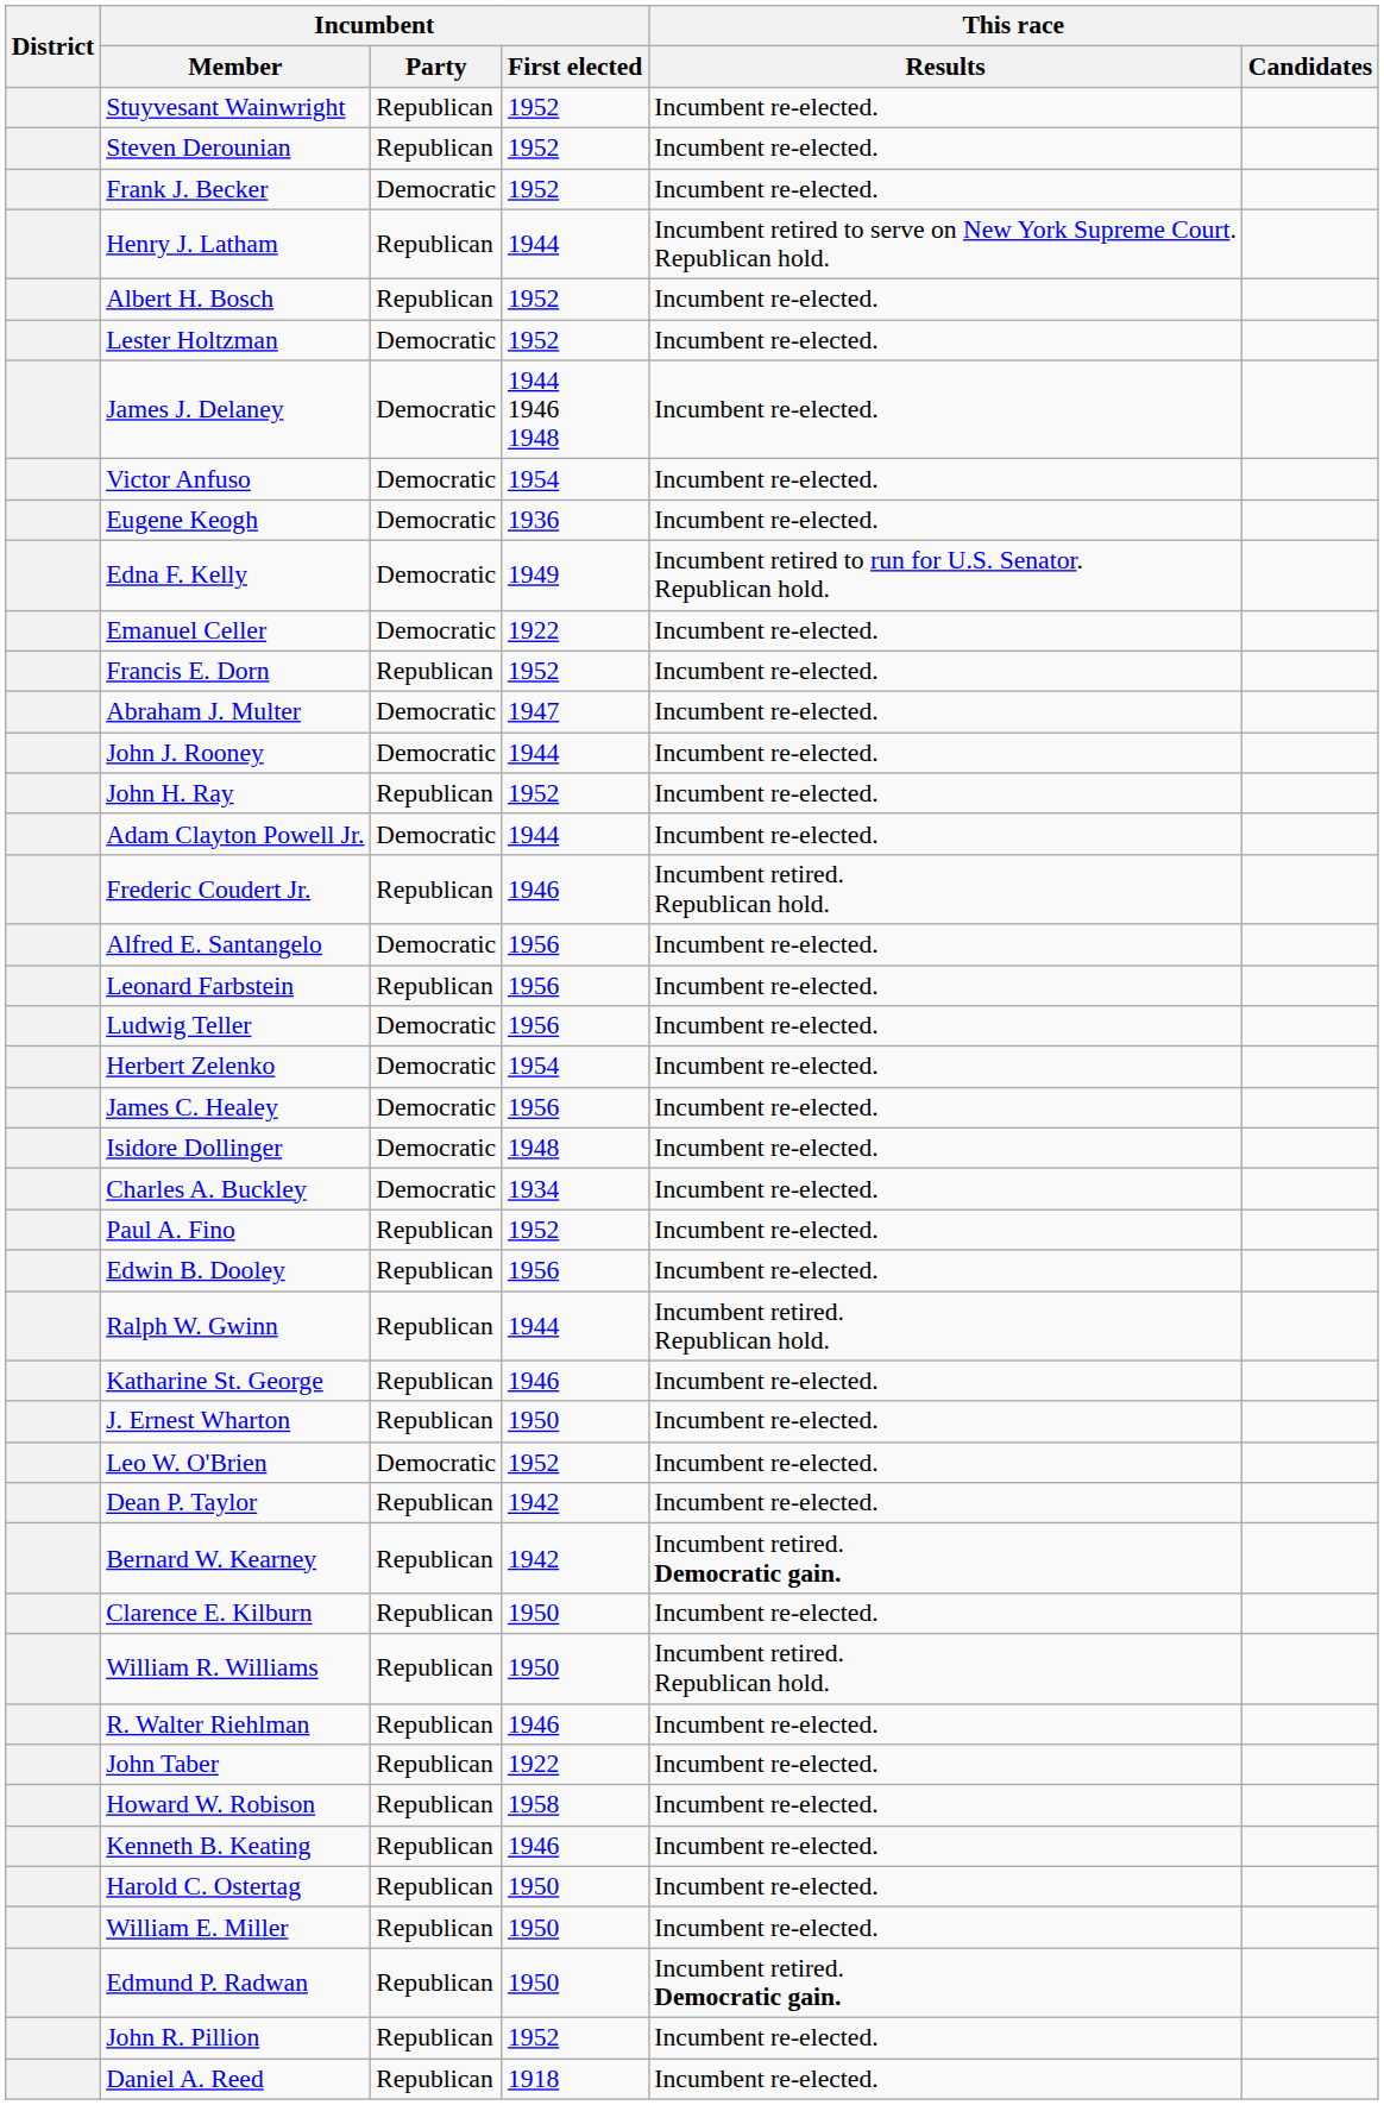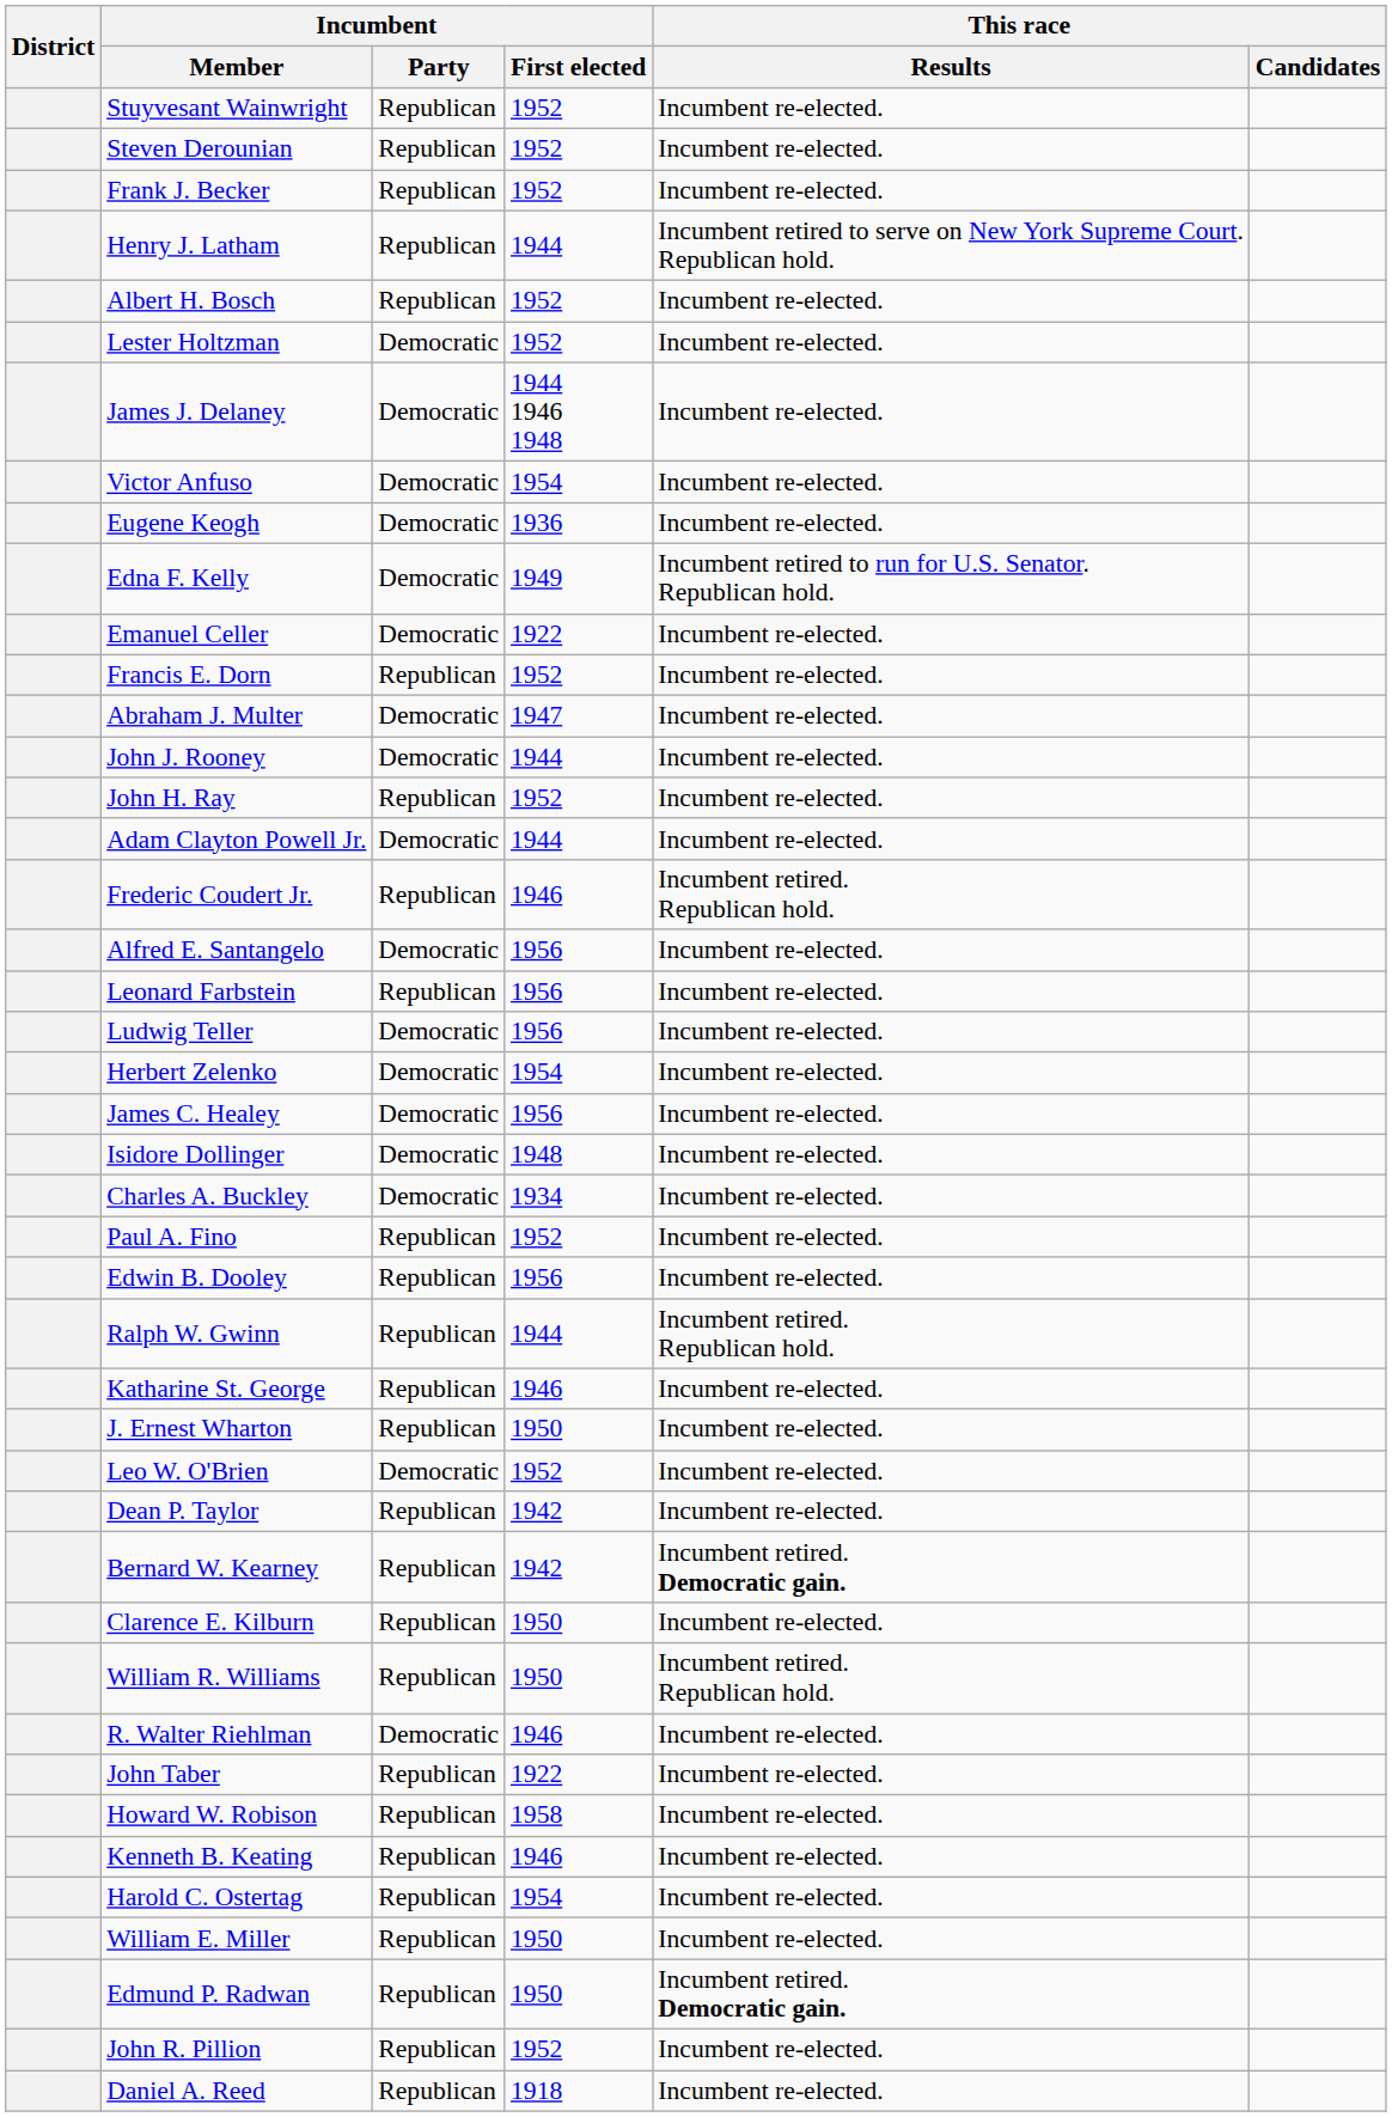Frank J. Becker | Incumbent / Party: Democratic -> Republican
R. Walter Riehlman | Incumbent / Party: Republican -> Democratic
Harold C. Ostertag | Incumbent / First elected: 1950 -> 1954
